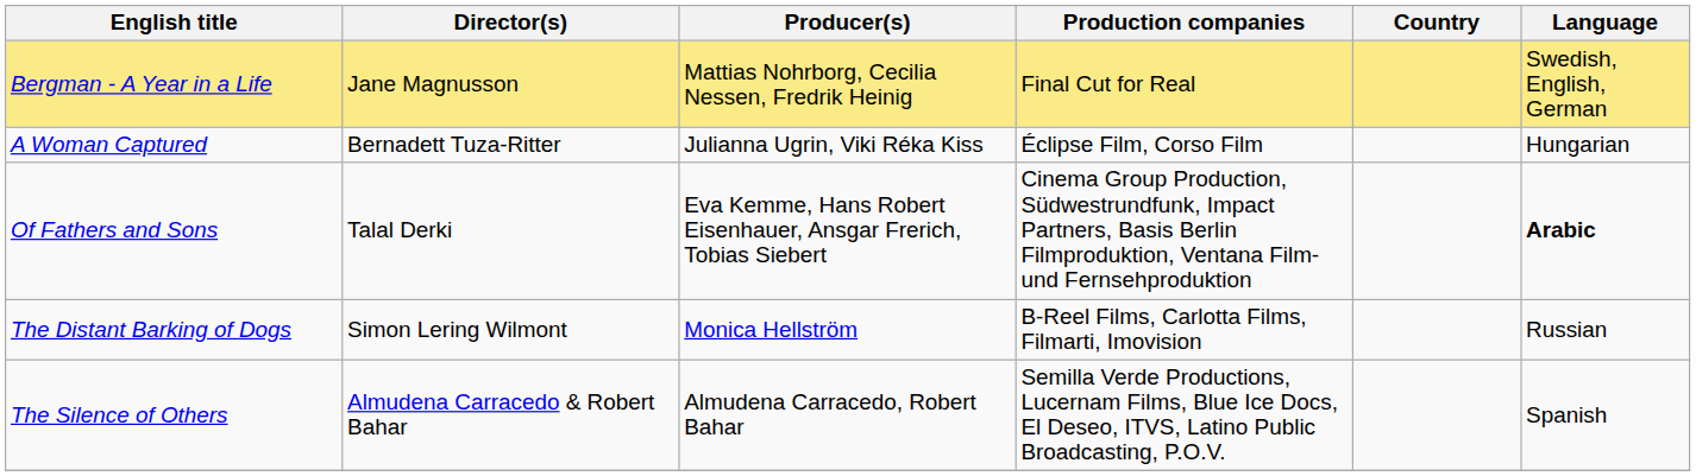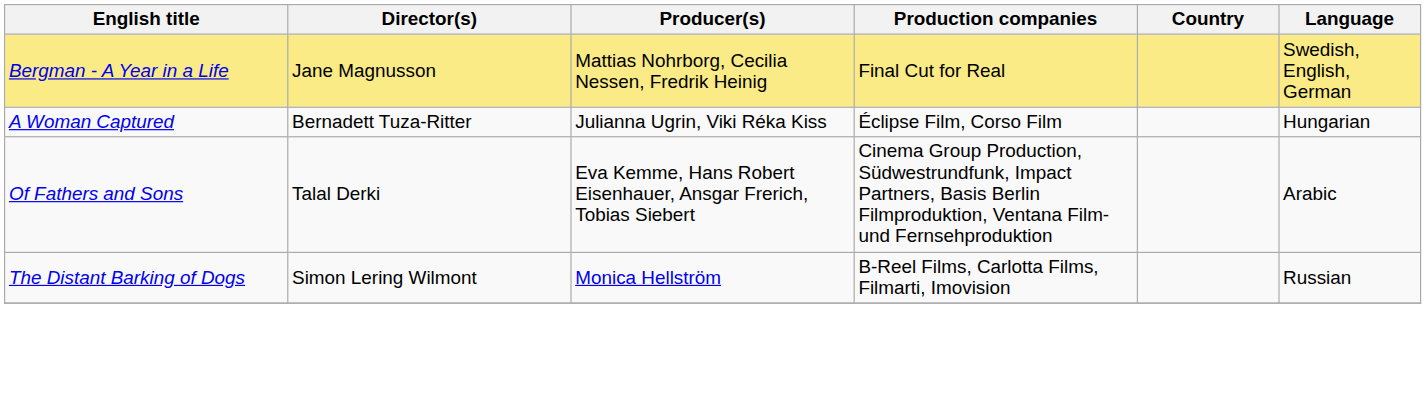Of Fathers and Sons | Language: bold -> normal
- row: The Silence of Others | Almudena Carracedo & Robert Bahar | Almudena Carracedo, Robert Bahar | Semilla Verde Productions, Lucernam Films, Blue Ice Docs, El Deseo, ITVS, Latino Public Broadcasting, P.O.V. | Spanish
